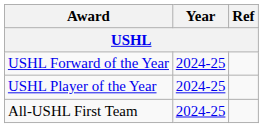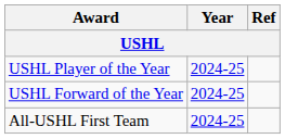rows swapped: USHL Player of the Year <-> USHL Forward of the Year
